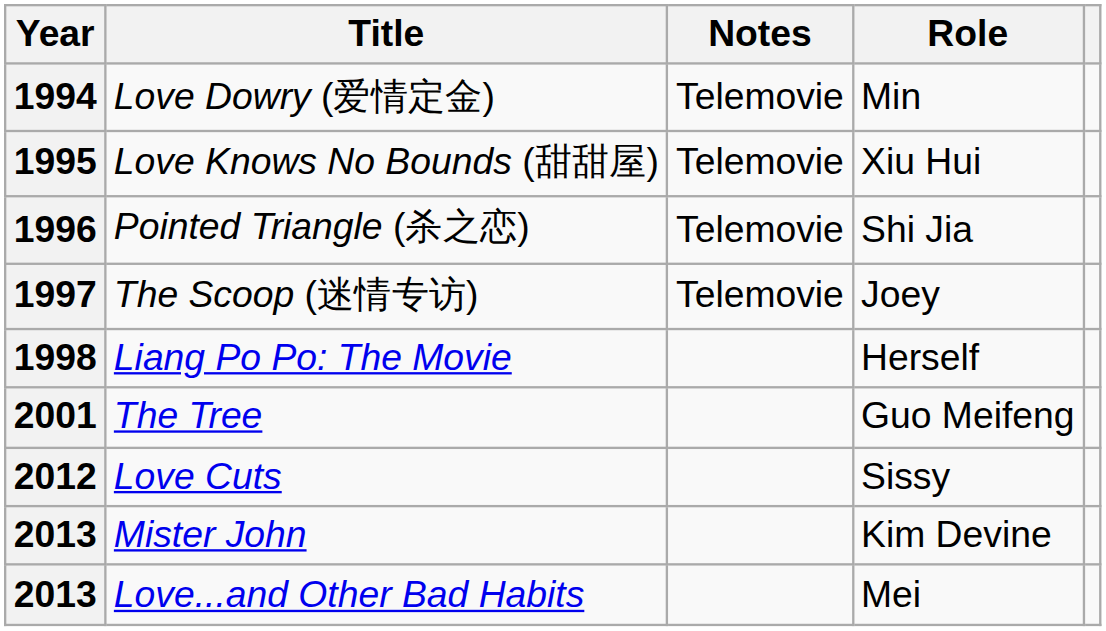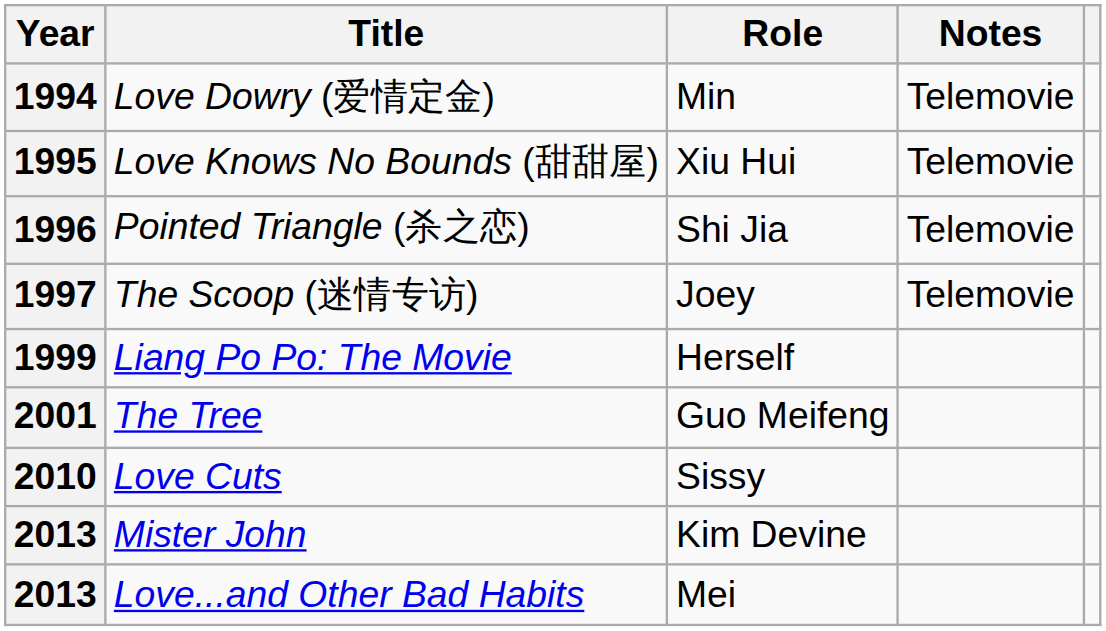columns swapped: Role <-> Notes
Liang Po Po: The Movie | Year: 1998 -> 1999
Love Cuts | Year: 2012 -> 2010
